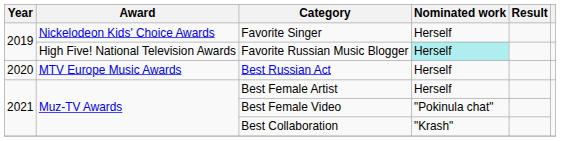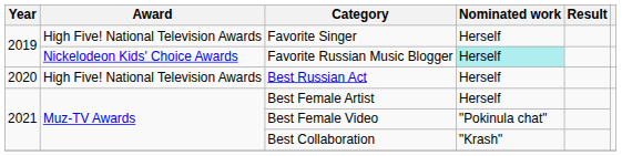Favorite Singer | Award: Nickelodeon Kids' Choice Awards -> High Five! National Television Awards
Favorite Russian Music Blogger | Award: High Five! National Television Awards -> Nickelodeon Kids' Choice Awards
Best Russian Act | Award: MTV Europe Music Awards -> High Five! National Television Awards
